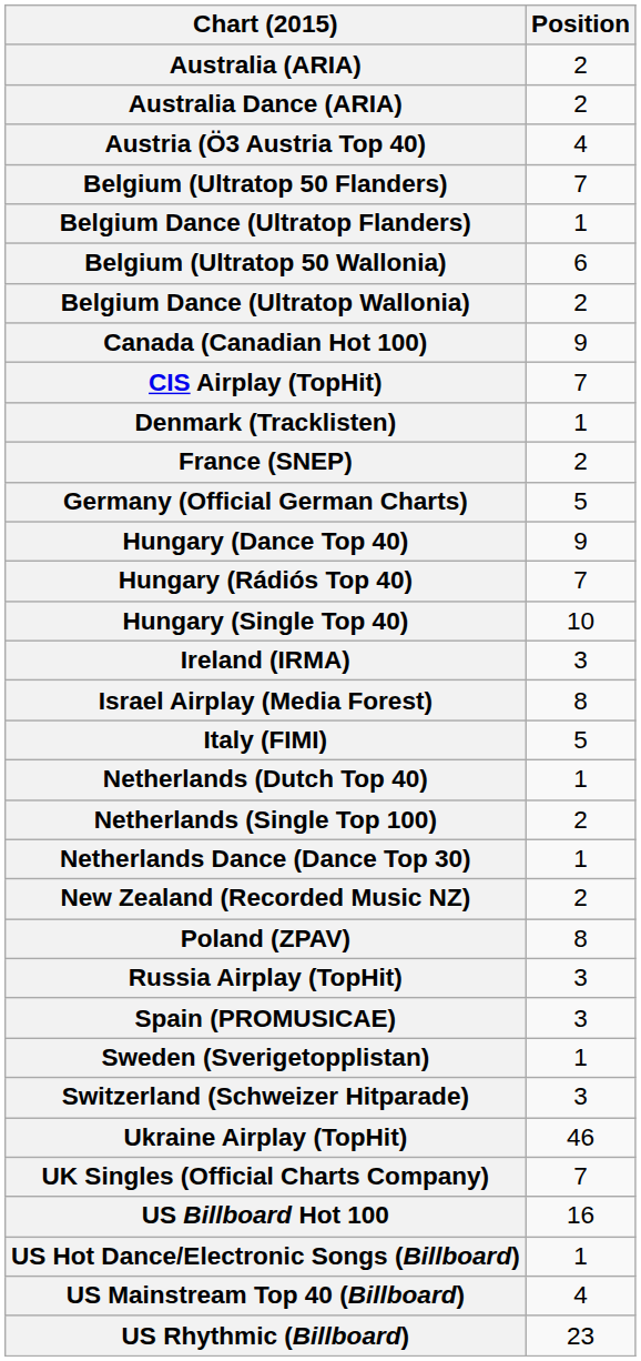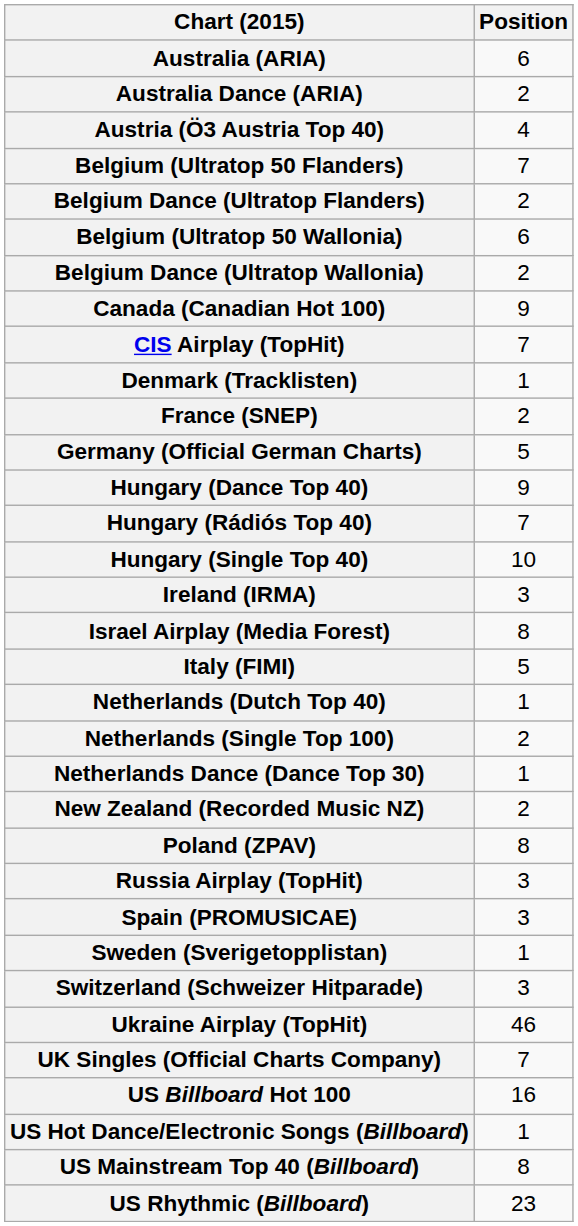Australia (ARIA) | Position: 2 -> 6
Belgium Dance (Ultratop Flanders) | Position: 1 -> 2
US Mainstream Top 40 (Billboard) | Position: 4 -> 8
